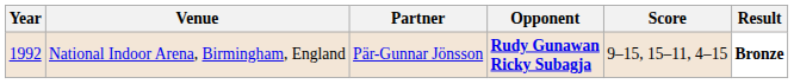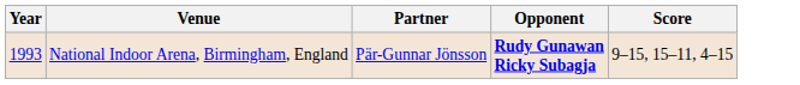- column: Result | Bronze
National Indoor Arena, Birmingham, England | Year: 1992 -> 1993
